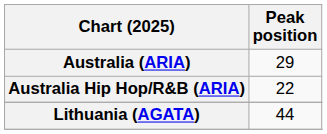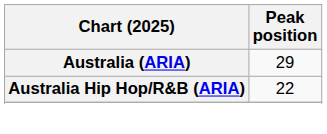- row: Lithuania (AGATA) | 44
